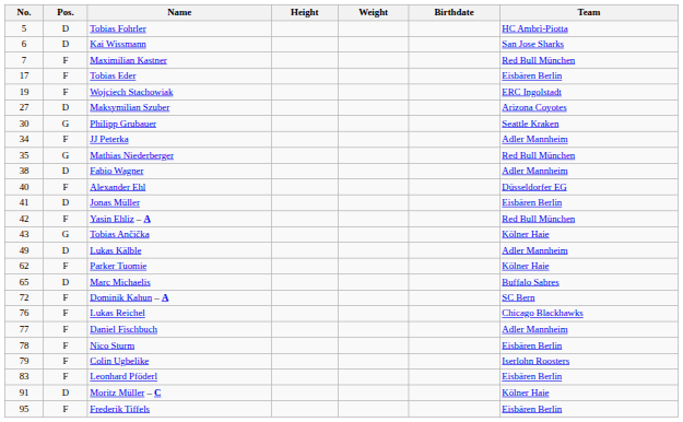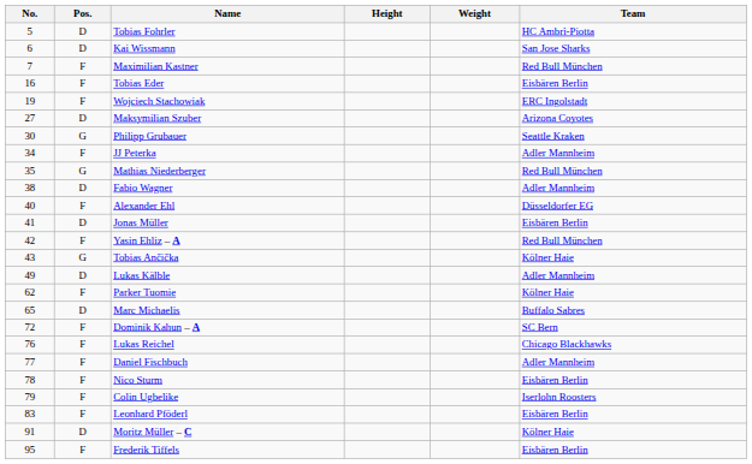- column: Birthdate
Tobias Eder | No.: 17 -> 16
